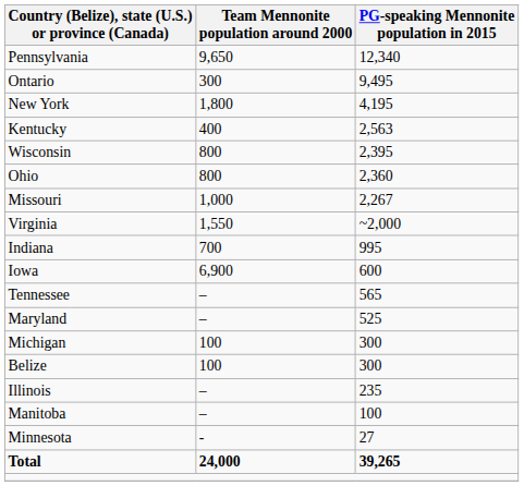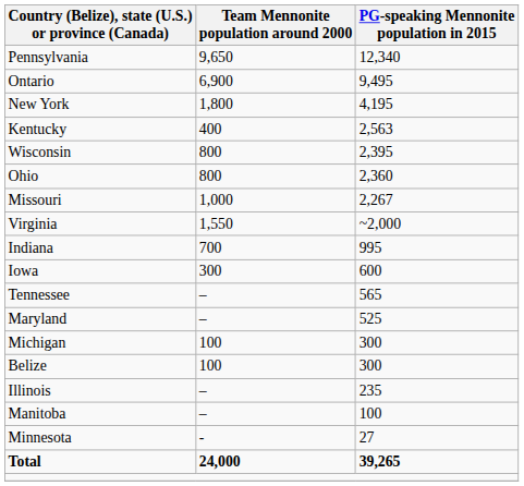Ontario | Team Mennonite population around 2000: 300 -> 6,900
Iowa | Team Mennonite population around 2000: 6,900 -> 300
